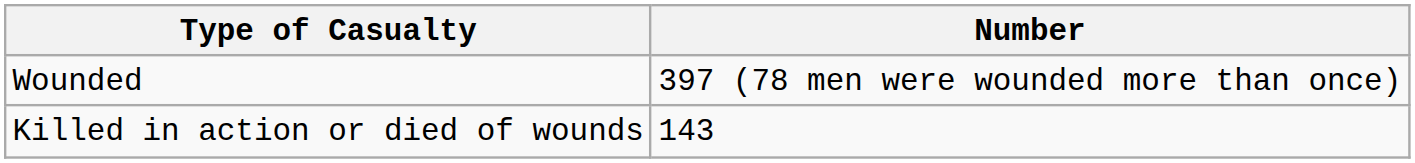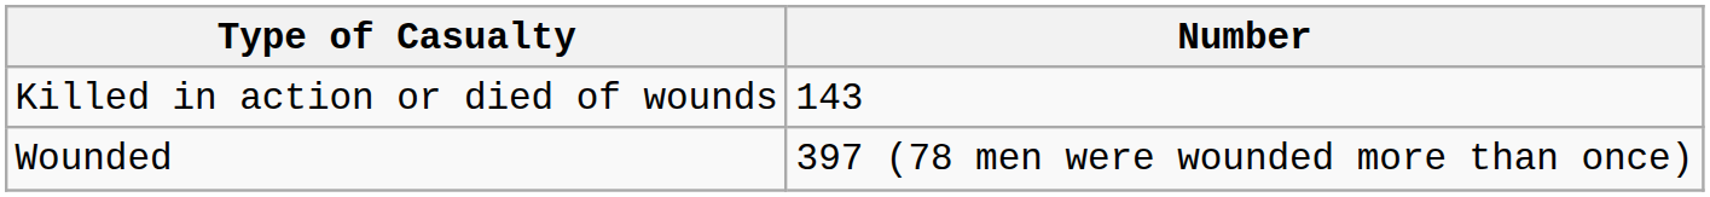rows swapped: Killed in action or died of wounds <-> Wounded
